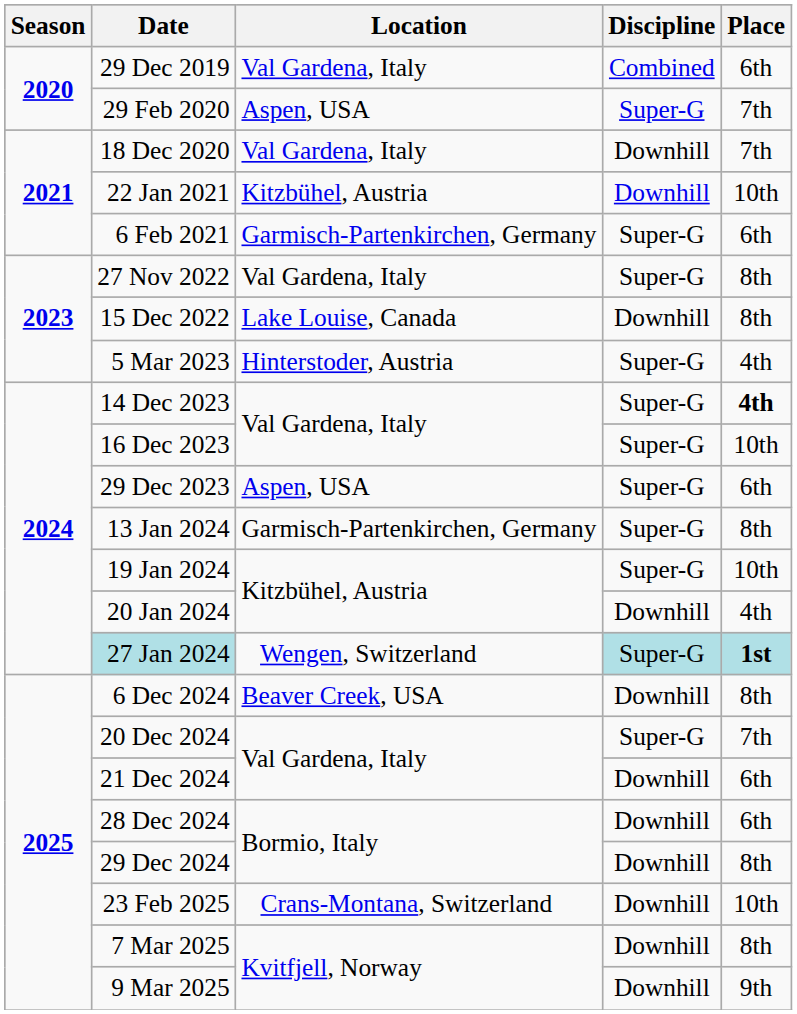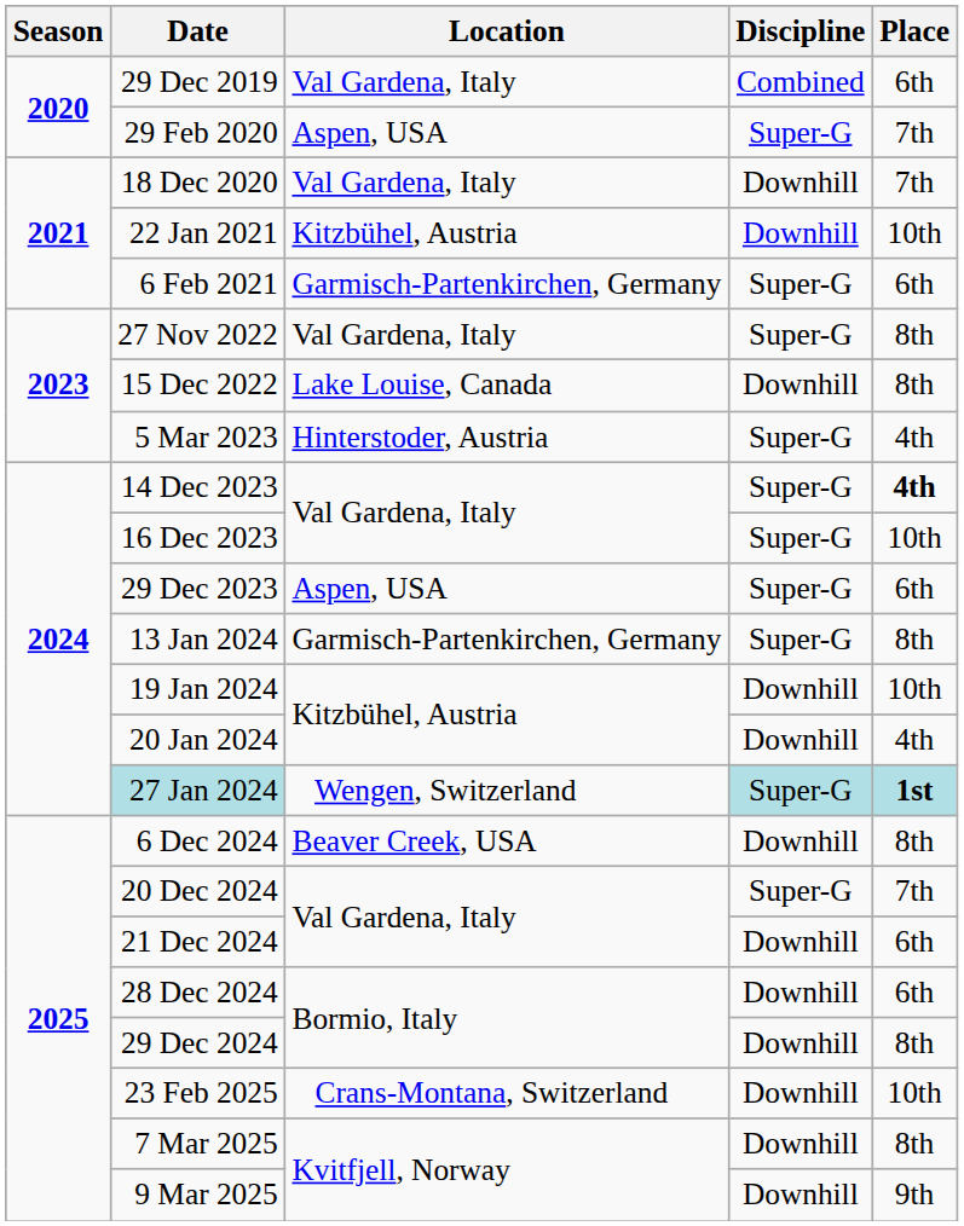19 Jan 2024 | Discipline: Super-G -> Downhill
